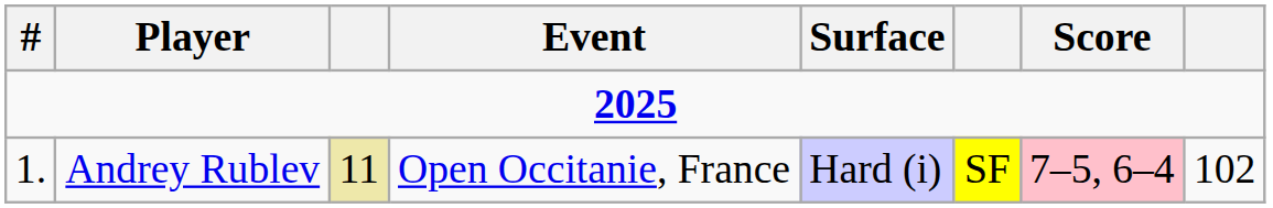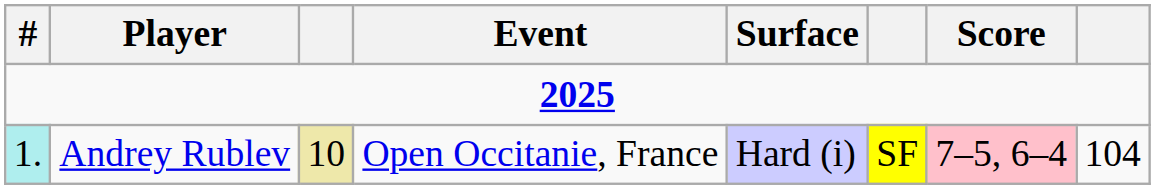Andrey Rublev | #: no background -> paleturquoise background
Andrey Rublev | column 3: 11 -> 10
Andrey Rublev | column 8: 102 -> 104
